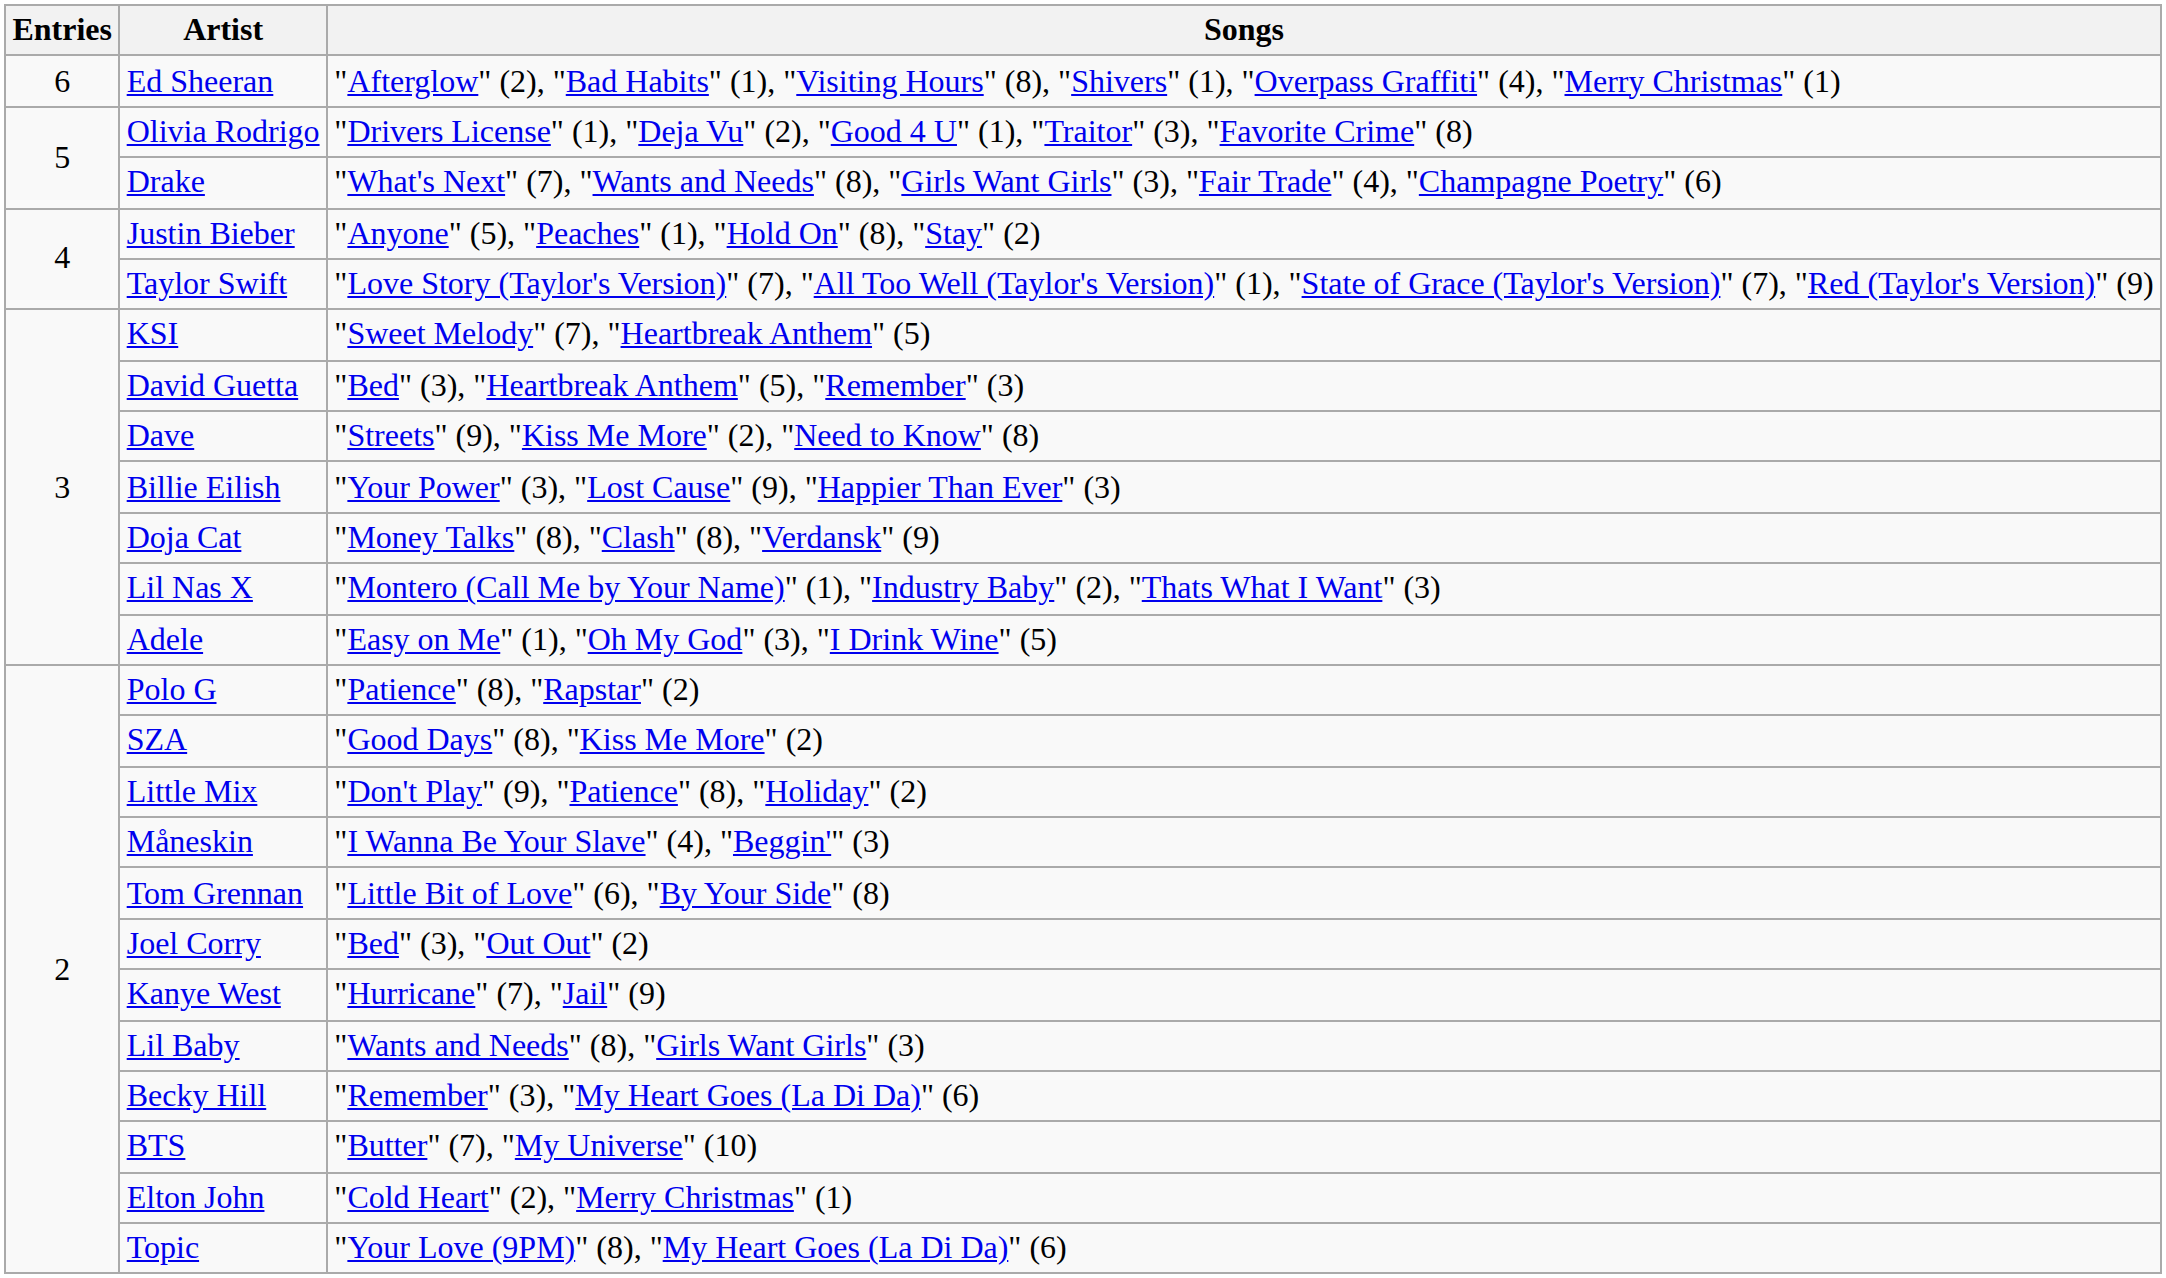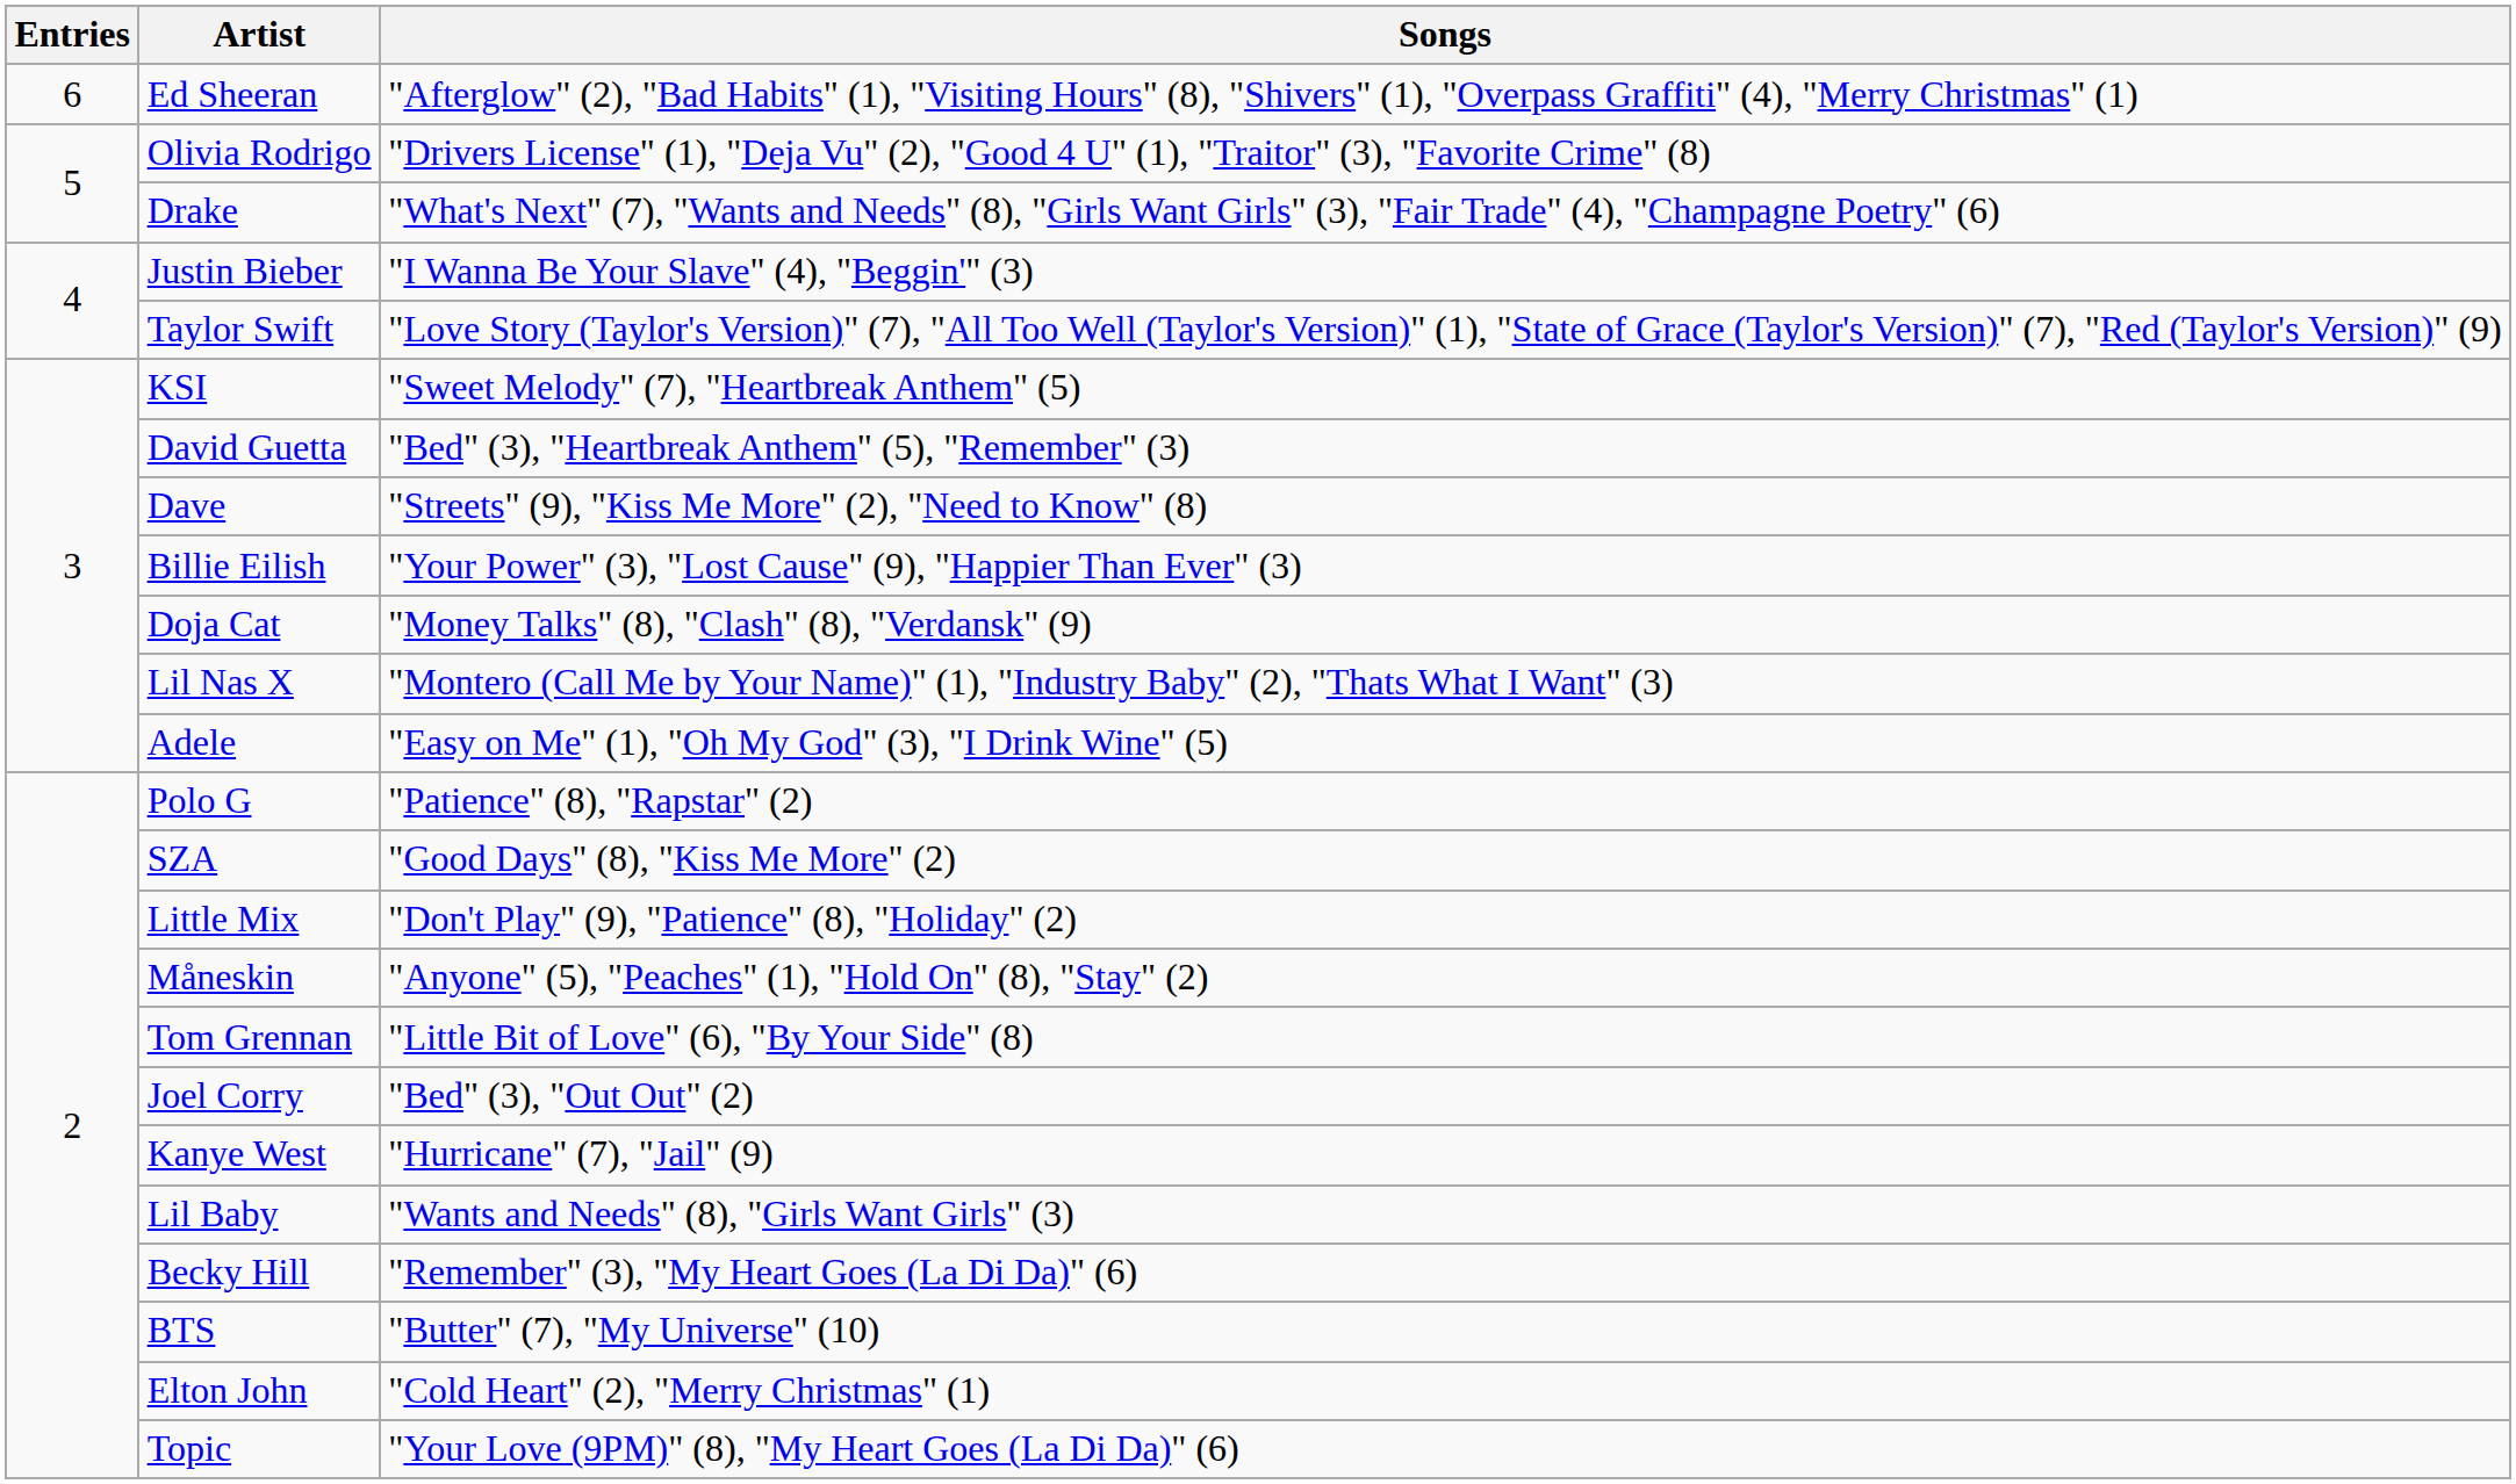Justin Bieber | Songs: "Anyone" (5), "Peaches" (1), "Hold On" (8), "Stay" (2) -> "I Wanna Be Your Slave" (4), "Beggin'" (3)
Måneskin | Songs: "I Wanna Be Your Slave" (4), "Beggin'" (3) -> "Anyone" (5), "Peaches" (1), "Hold On" (8), "Stay" (2)
